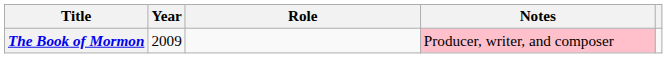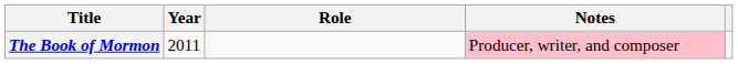The Book of Mormon | Year: 2009 -> 2011
